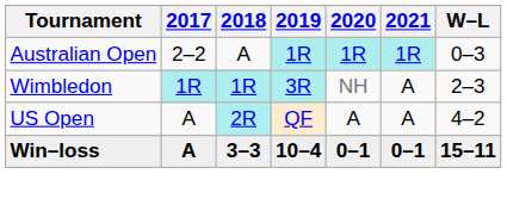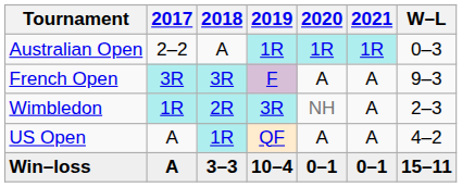+ row: French Open | 3R | 3R | F | A | A | 9–3
Wimbledon | 2018: 1R -> 2R
US Open | 2018: 2R -> 1R
